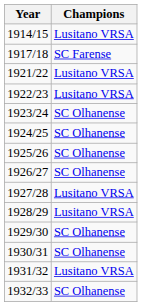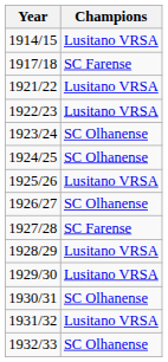1925/26 | Champions: SC Olhanense -> Lusitano VRSA
1927/28 | Champions: Lusitano VRSA -> SC Farense
1929/30 | Champions: SC Olhanense -> Lusitano VRSA
